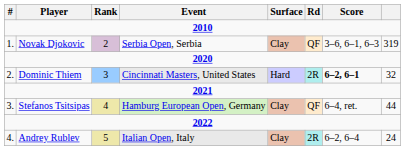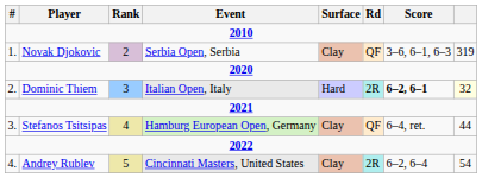Dominic Thiem | Event: Cincinnati Masters, United States -> Italian Open, Italy
Dominic Thiem | column 8: no background -> lightyellow background
Andrey Rublev | Event: Italian Open, Italy -> Cincinnati Masters, United States
Andrey Rublev | column 8: 24 -> 54
